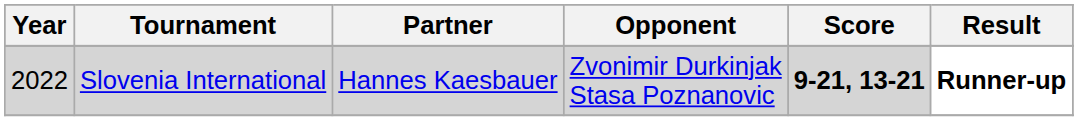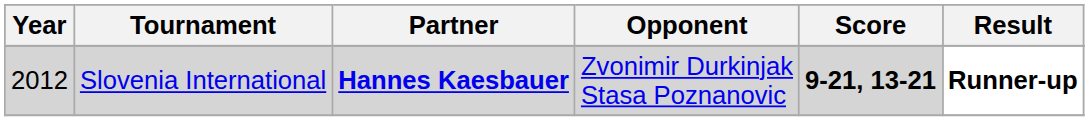Slovenia International | Year: 2022 -> 2012
Slovenia International | Partner: normal -> bold
